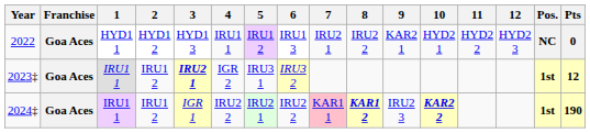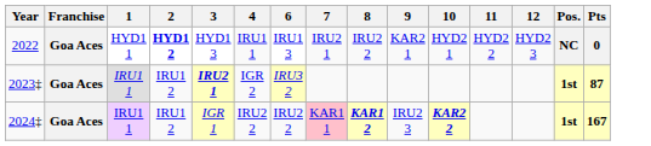- column: 5 | IRU1 2 | IRU3 1 | IRU2 1
2022 | 2: normal -> bold
2023‡ | Pts: 12 -> 87
2024‡ | Pts: 190 -> 167
